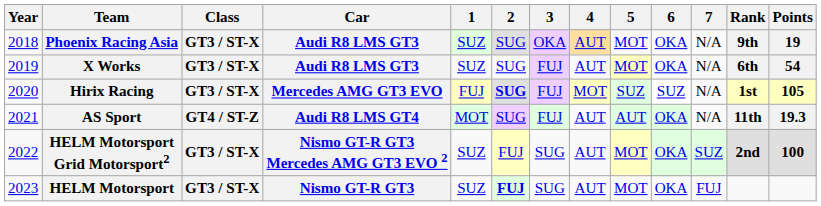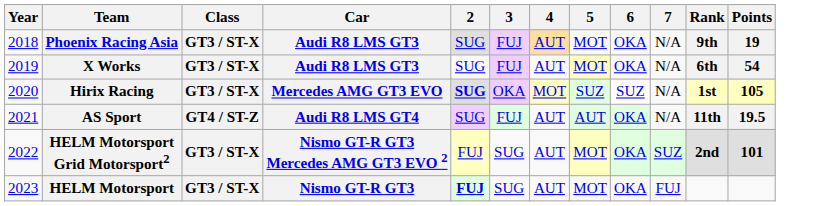- column: 1 | SUZ | SUZ | FUJ | MOT | SUZ | SUZ
Phoenix Racing Asia | 3: OKA -> FUJ
Hirix Racing | 3: FUJ -> OKA
AS Sport | Points: 19.3 -> 19.5
HELM Motorsport Grid Motorsport2 | Points: 100 -> 101
